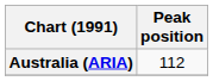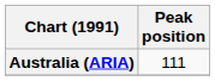Australia (ARIA) | Peak position: 112 -> 111
